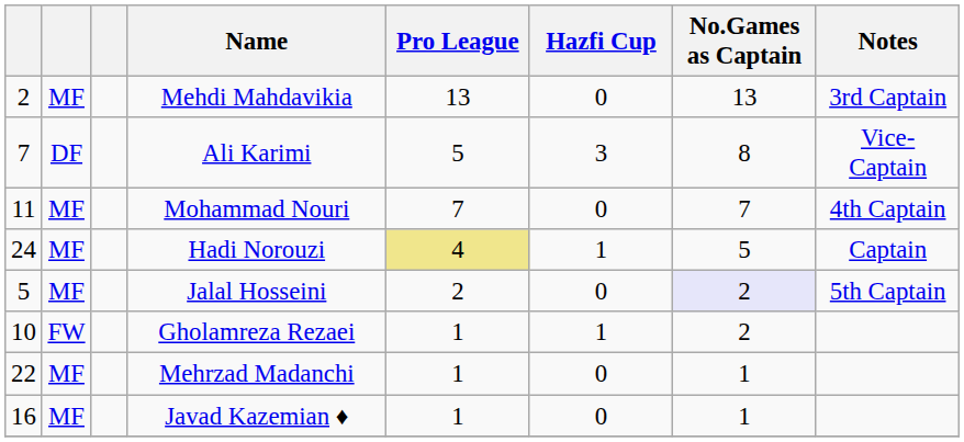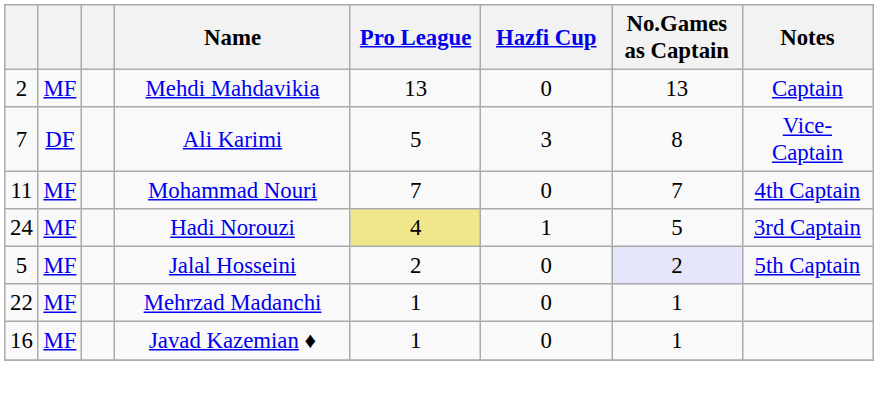Mehdi Mahdavikia | Notes: 3rd Captain -> Captain
Hadi Norouzi | Notes: Captain -> 3rd Captain
- row: 10 | FW | Gholamreza Rezaei | 1 | 1 | 2
